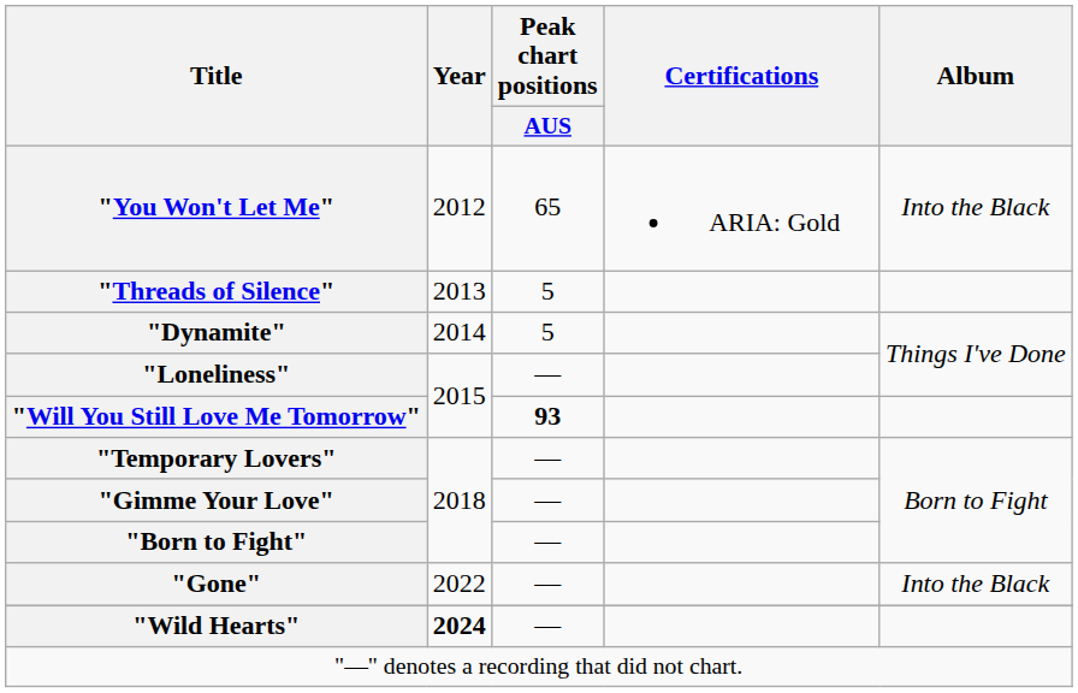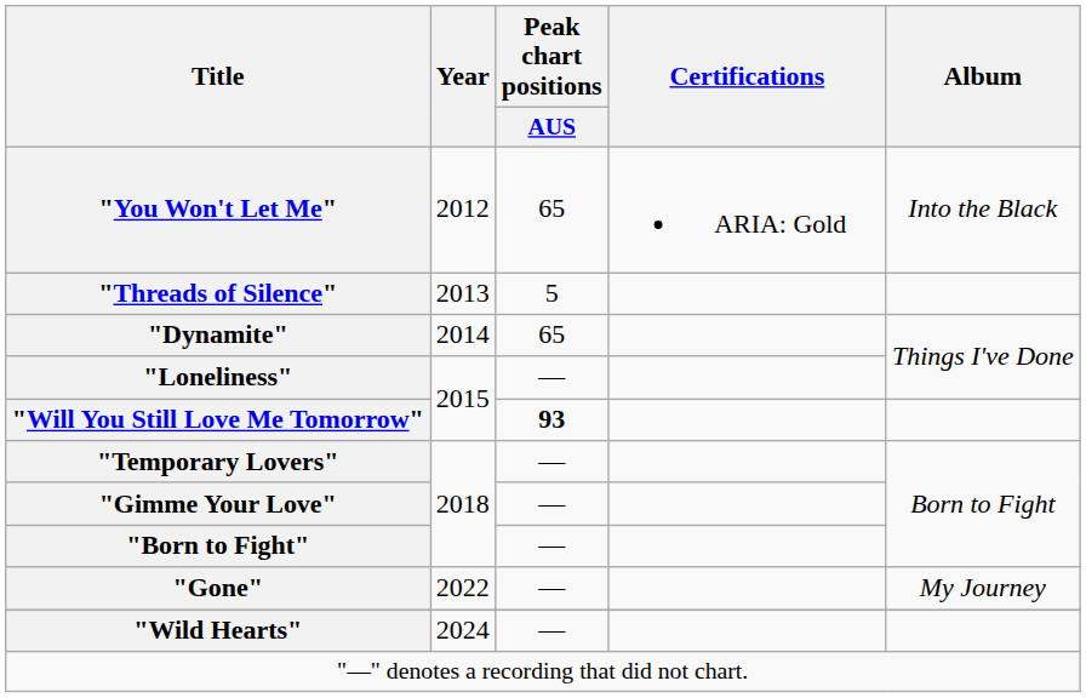"Dynamite" | Peak chart positions / AUS: 5 -> 65
"Gone" | Album: Into the Black -> My Journey
"Wild Hearts" | Year: bold -> normal
